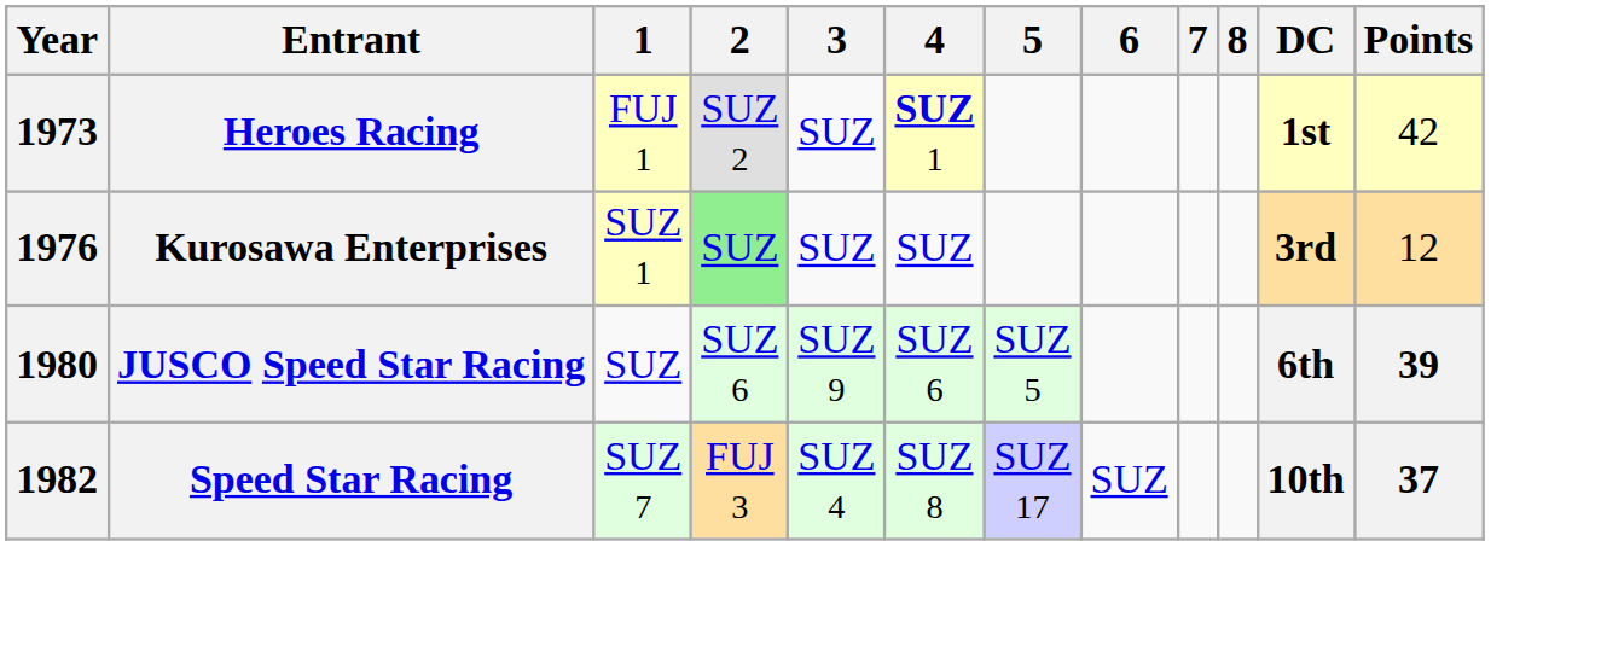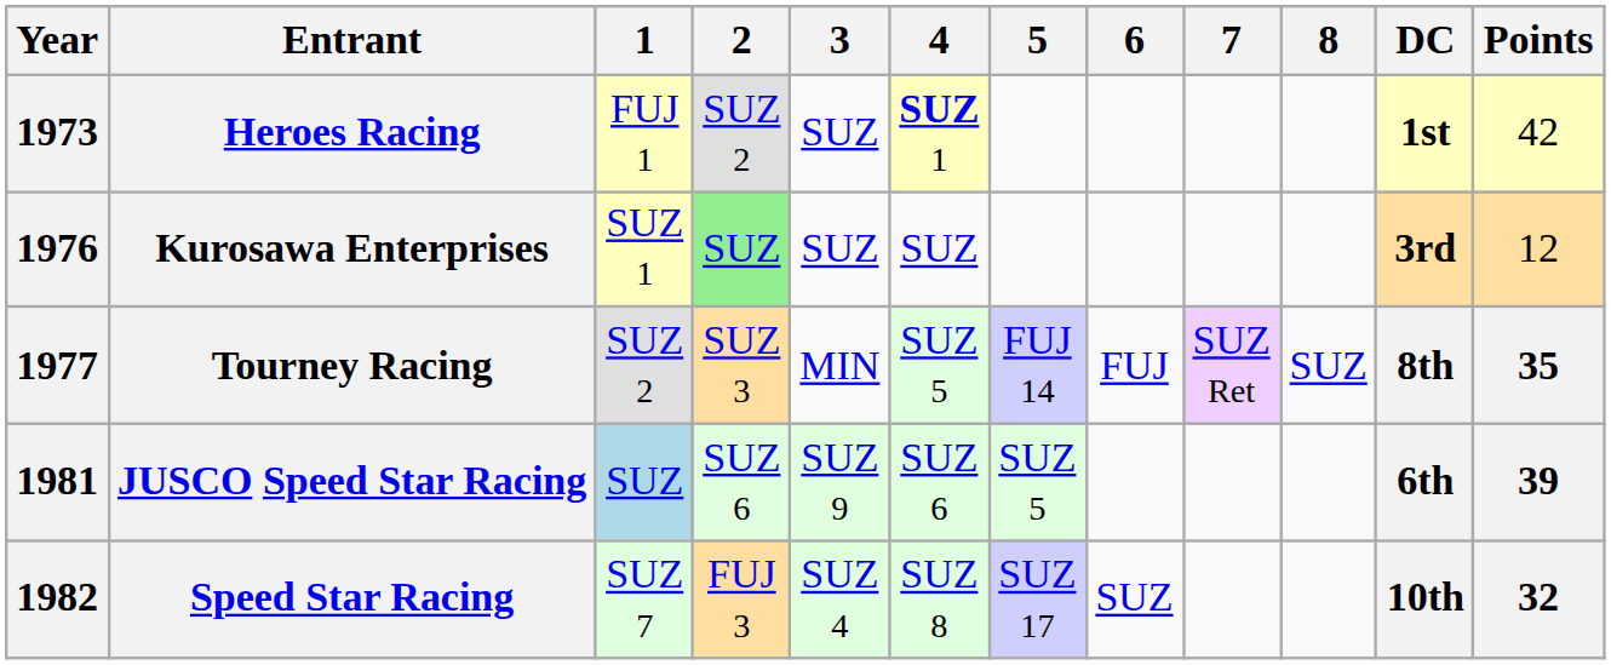+ row: 1977 | Tourney Racing | SUZ 2 | SUZ 3 | MIN | SUZ 5 | FUJ 14 | FUJ | SUZ Ret | SUZ | 8th | 35
JUSCO Speed Star Racing | Year: 1980 -> 1981
JUSCO Speed Star Racing | 1: no background -> lightblue background
Speed Star Racing | Points: 37 -> 32
